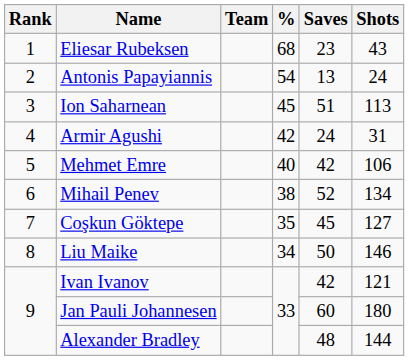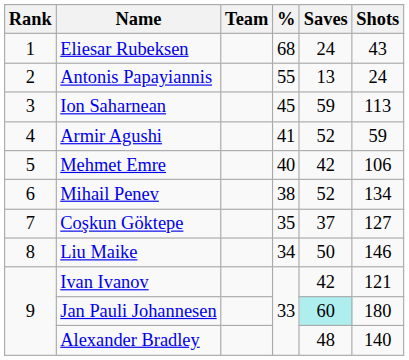Eliesar Rubeksen | Saves: 23 -> 24
Antonis Papayiannis | %: 54 -> 55
Ion Saharnean | Saves: 51 -> 59
Armir Agushi | %: 42 -> 41
Armir Agushi | Saves: 24 -> 52
Armir Agushi | Shots: 31 -> 59
Coşkun Göktepe | Saves: 45 -> 37
Jan Pauli Johannesen | Saves: no background -> paleturquoise background
Alexander Bradley | Shots: 144 -> 140
